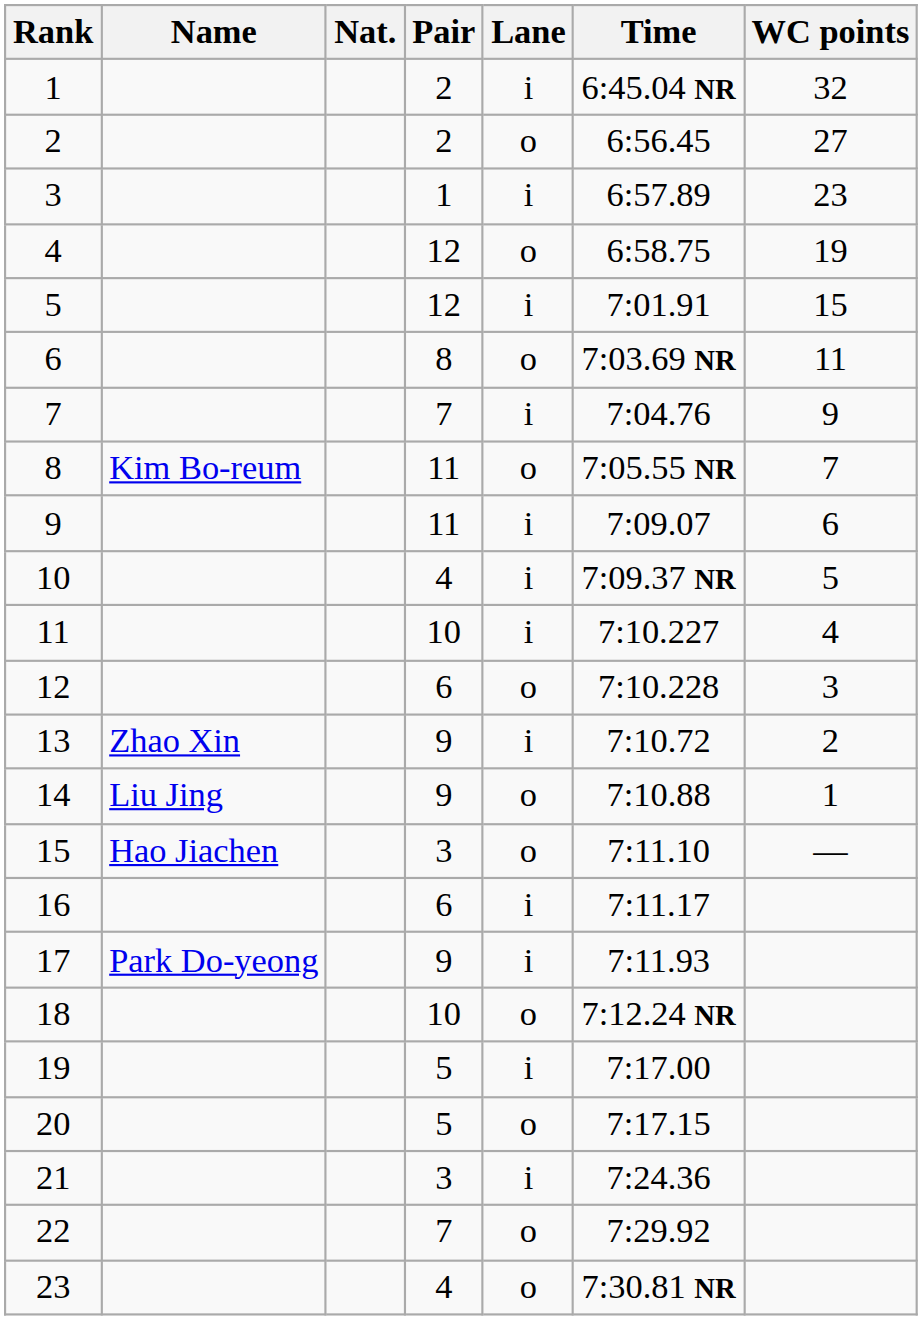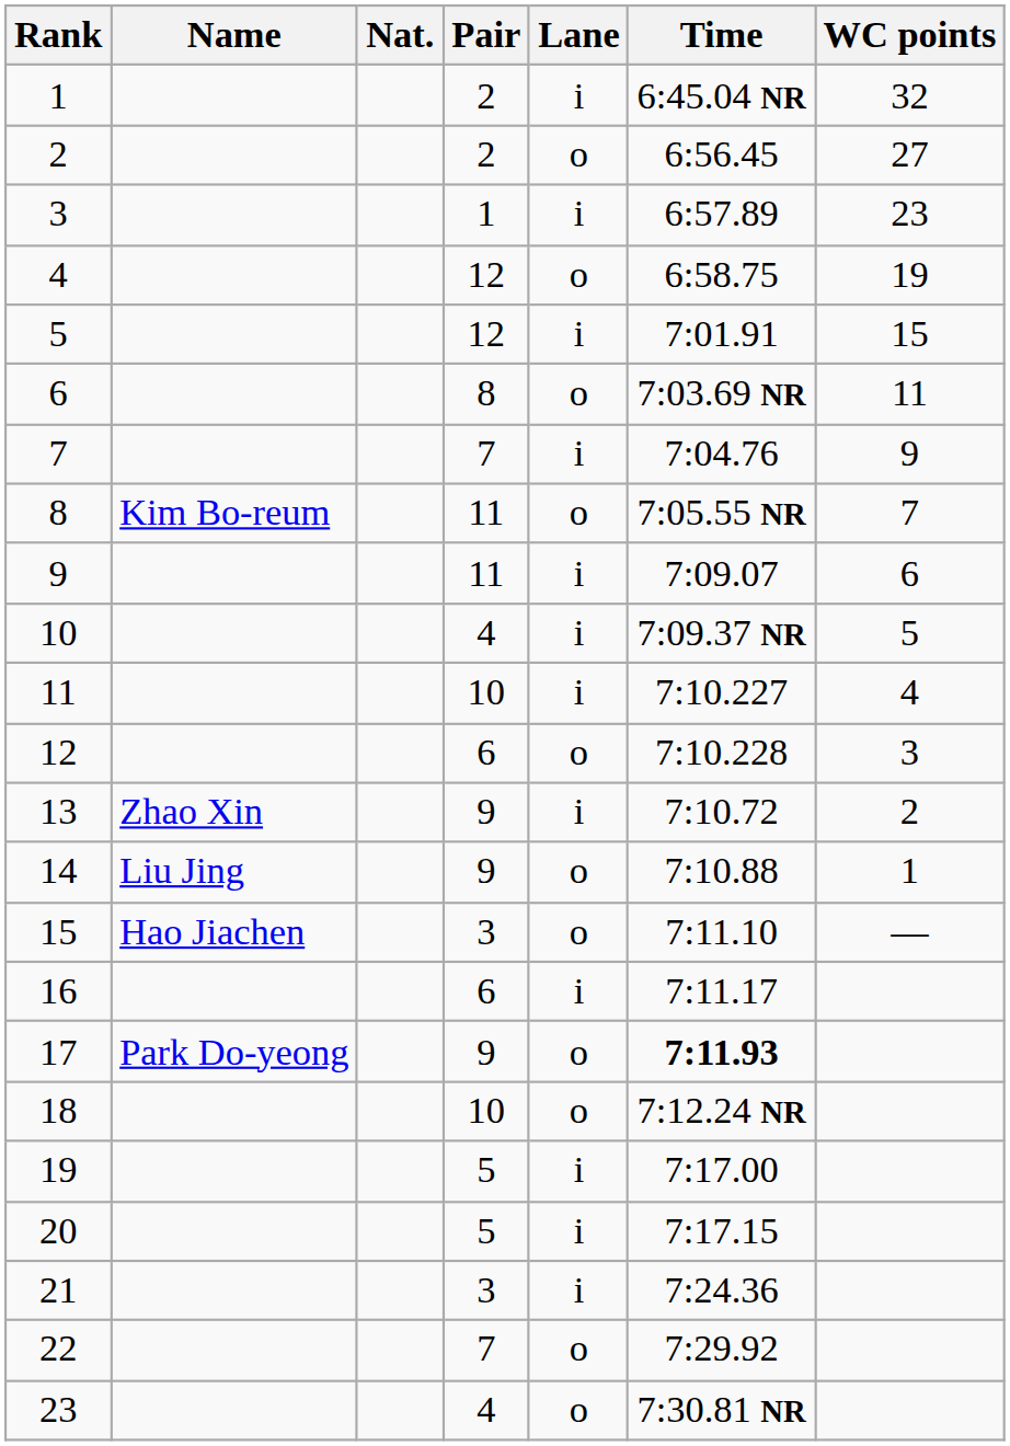17 | Lane: i -> o
17 | Time: normal -> bold
20 | Lane: o -> i
